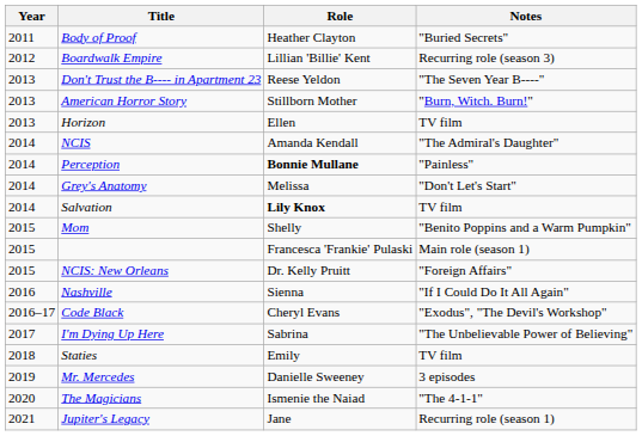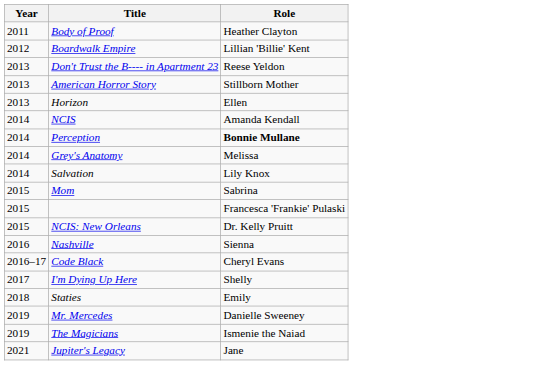- column: Notes | "Buried Secrets" | Recurring role (season 3) | "The Seven Year B----" | "Burn, Witch. Burn!" | TV film | "The Admiral's Daughter" | "Painless" | "Don't Let's Start" | TV film | "Benito Poppins and a Warm Pumpkin" | Main role (season 1) | "Foreign Affairs" | "If I Could Do It All Again" | "Exodus", "The Devil's Workshop" | "The Unbelievable Power of Believing" | TV film | 3 episodes | "The 4-1-1" | Recurring role (season 1)
Salvation | Role: bold -> normal
Mom | Role: Shelly -> Sabrina
I'm Dying Up Here | Role: Sabrina -> Shelly
The Magicians | Year: 2020 -> 2019
